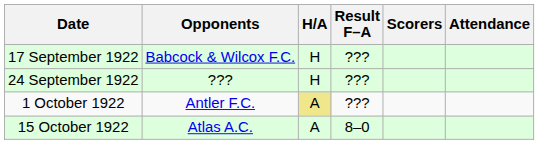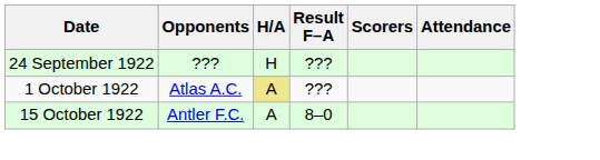- row: 17 September 1922 | Babcock & Wilcox F.C. | H | ???
1 October 1922 | Opponents: Antler F.C. -> Atlas A.C.
15 October 1922 | Opponents: Atlas A.C. -> Antler F.C.
